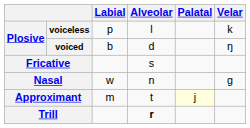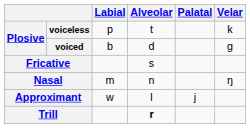voiceless | Alveolar: l -> t
voiced | Velar: ŋ -> ɡ
Nasal | Labial: w -> m
Nasal | Velar: ɡ -> ŋ
Approximant | Labial: m -> w
Approximant | Alveolar: t -> l
Approximant | Palatal: lightyellow background -> no background
